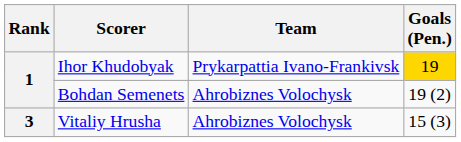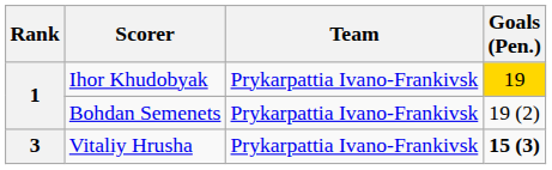Bohdan Semenets | Team: Ahrobiznes Volochysk -> Prykarpattia Ivano-Frankivsk
Vitaliy Hrusha | Team: Ahrobiznes Volochysk -> Prykarpattia Ivano-Frankivsk
Vitaliy Hrusha | Goals (Pen.): normal -> bold
